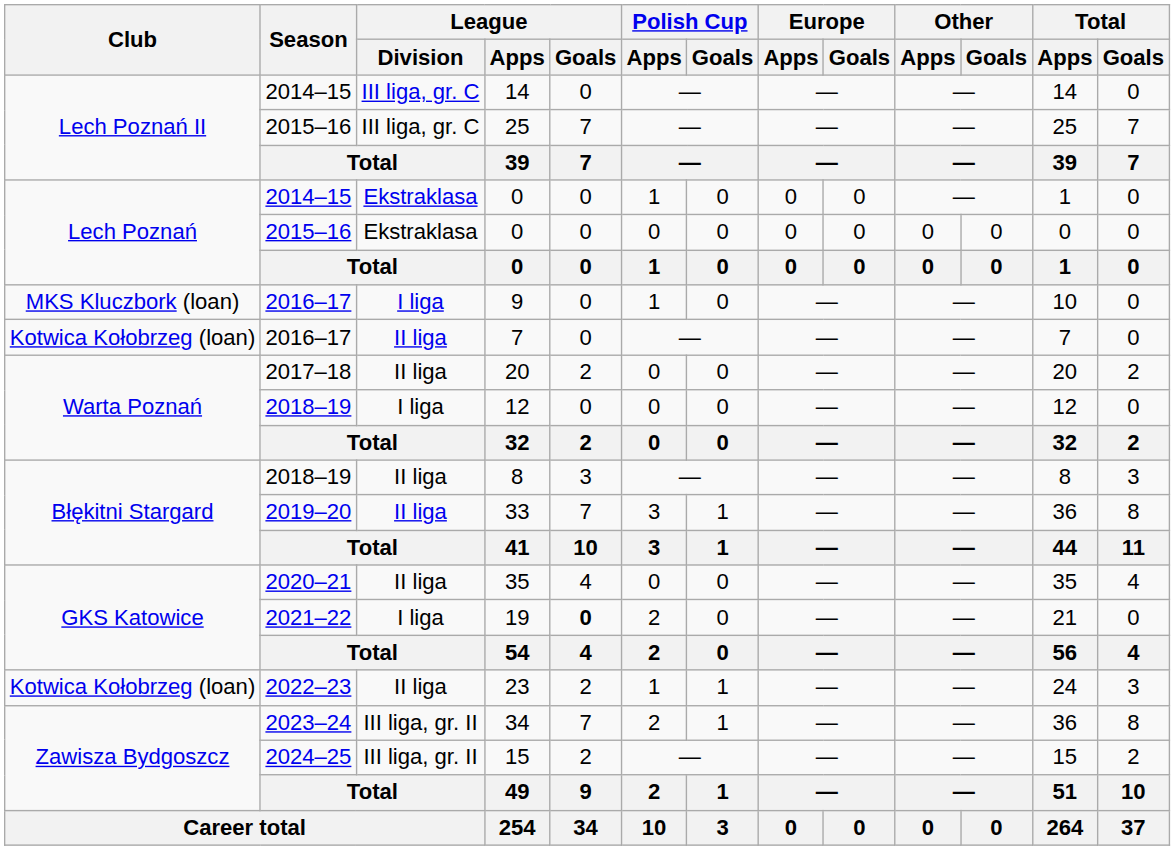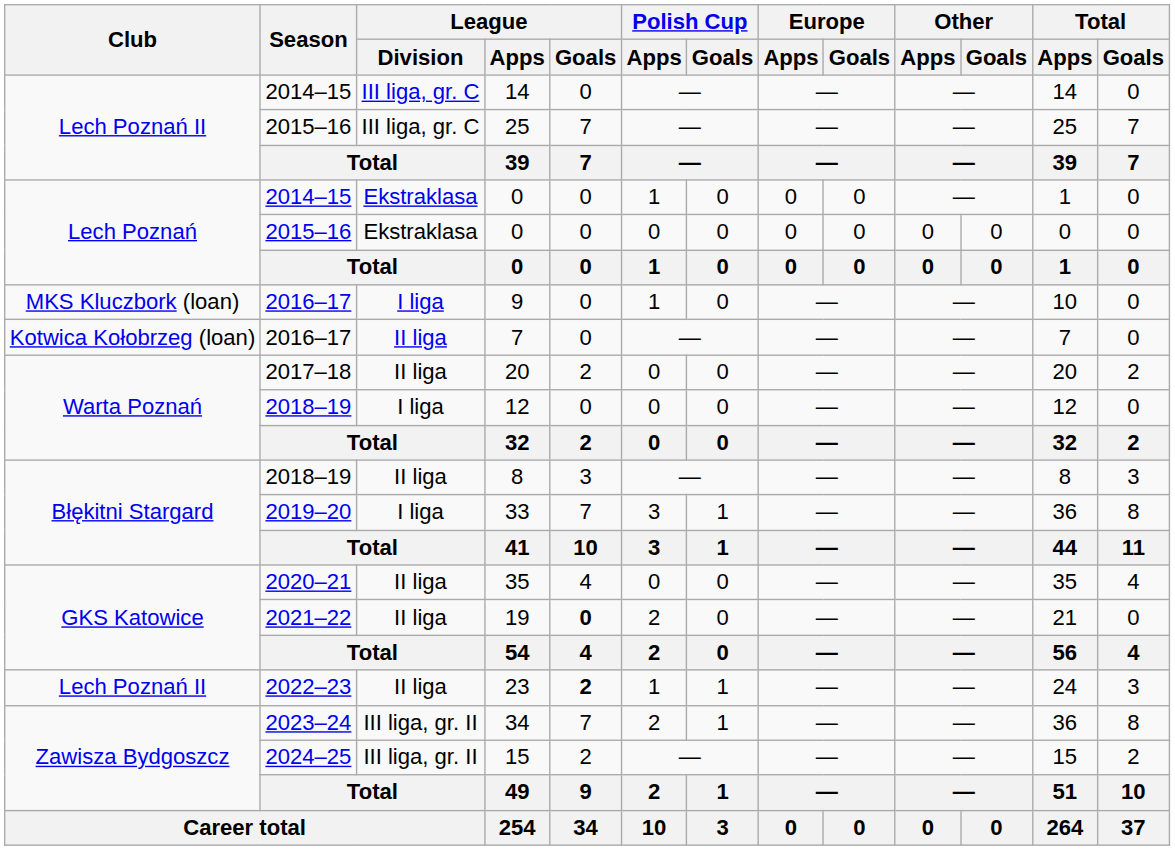33 | League / Division: II liga -> I liga
19 | League / Division: I liga -> II liga
23 | Club: Kotwica Kołobrzeg (loan) -> Lech Poznań II
23 | League / Goals: normal -> bold
